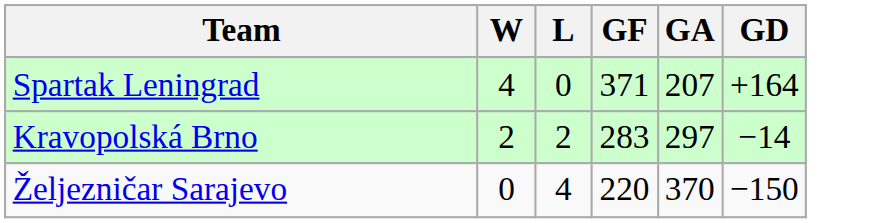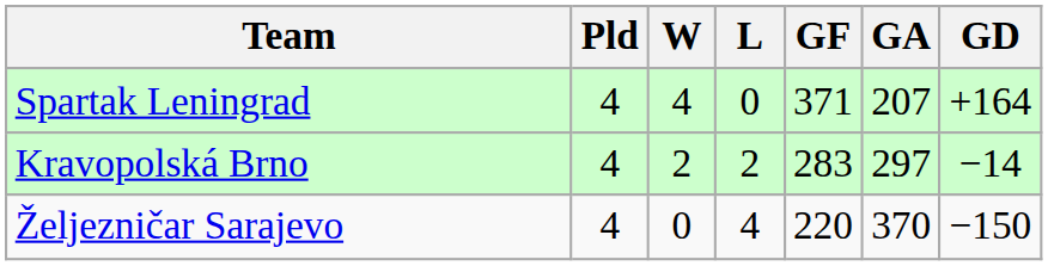+ column: Pld | 4 | 4 | 4
